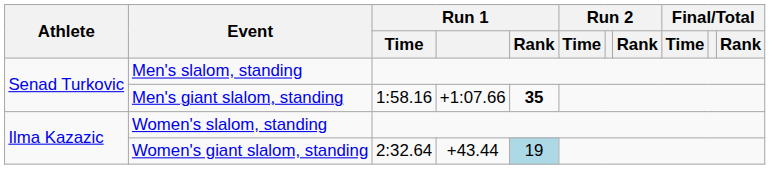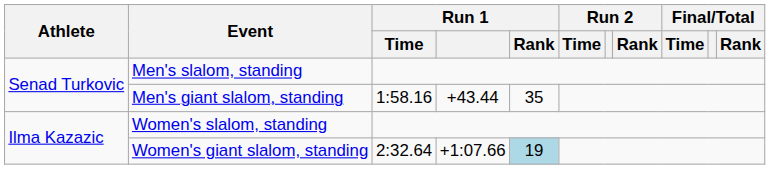Men's giant slalom, standing | Run 1: +1:07.66 -> +43.44
Men's giant slalom, standing | Run 1 / Rank: bold -> normal
Women's giant slalom, standing | Run 1: +43.44 -> +1:07.66
